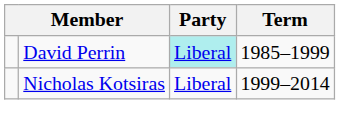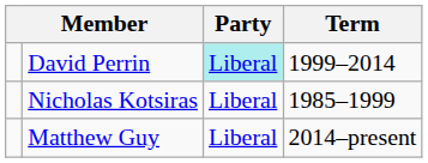David Perrin | Term: 1985–1999 -> 1999–2014
Nicholas Kotsiras | Term: 1999–2014 -> 1985–1999
+ row: Matthew Guy | Liberal | 2014–present
